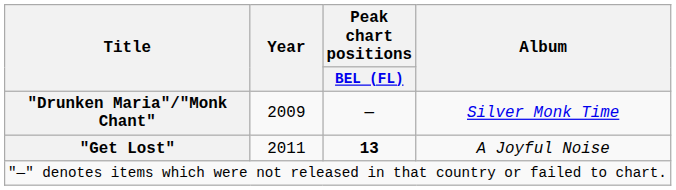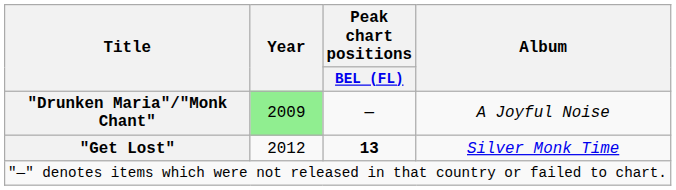"Drunken Maria"/"Monk Chant" | Year: no background -> lightgreen background
"Drunken Maria"/"Monk Chant" | Album: Silver Monk Time -> A Joyful Noise
"Get Lost" | Year: 2011 -> 2012
"Get Lost" | Album: A Joyful Noise -> Silver Monk Time
